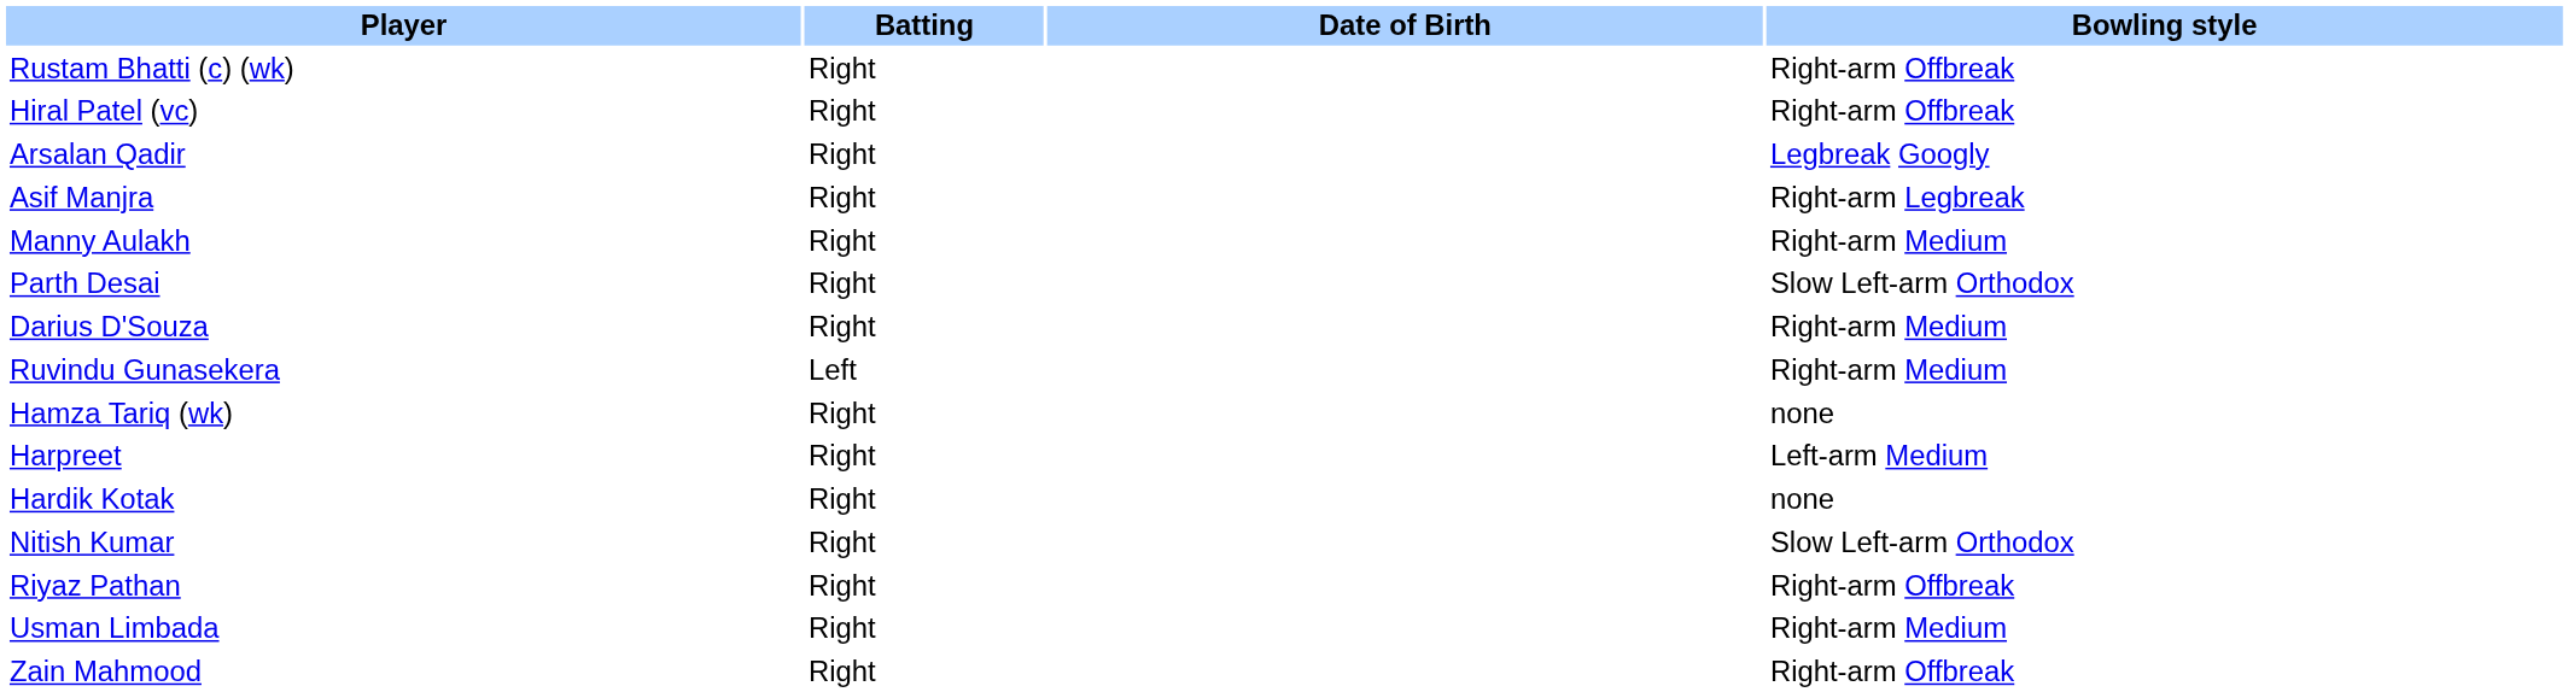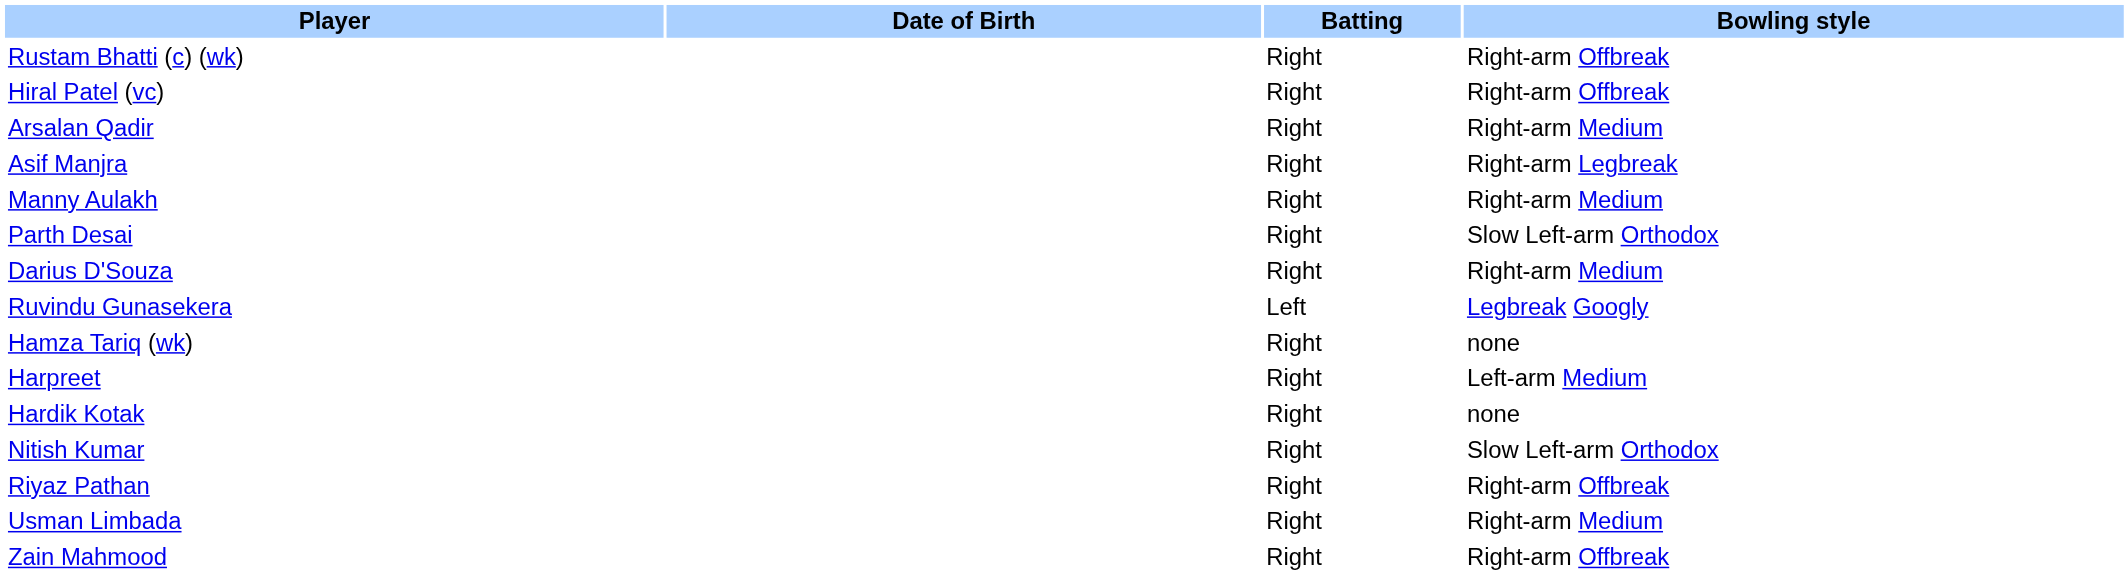columns swapped: Date of Birth <-> Batting
Arsalan Qadir | Bowling style: Legbreak Googly -> Right-arm Medium
Ruvindu Gunasekera | Bowling style: Right-arm Medium -> Legbreak Googly
